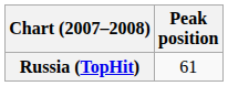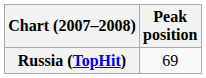Russia (TopHit) | Peak position: 61 -> 69
